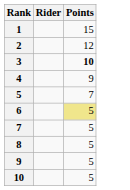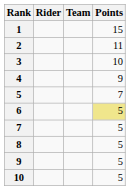+ column: Team
2 | Points: 12 -> 11
3 | Points: bold -> normal
